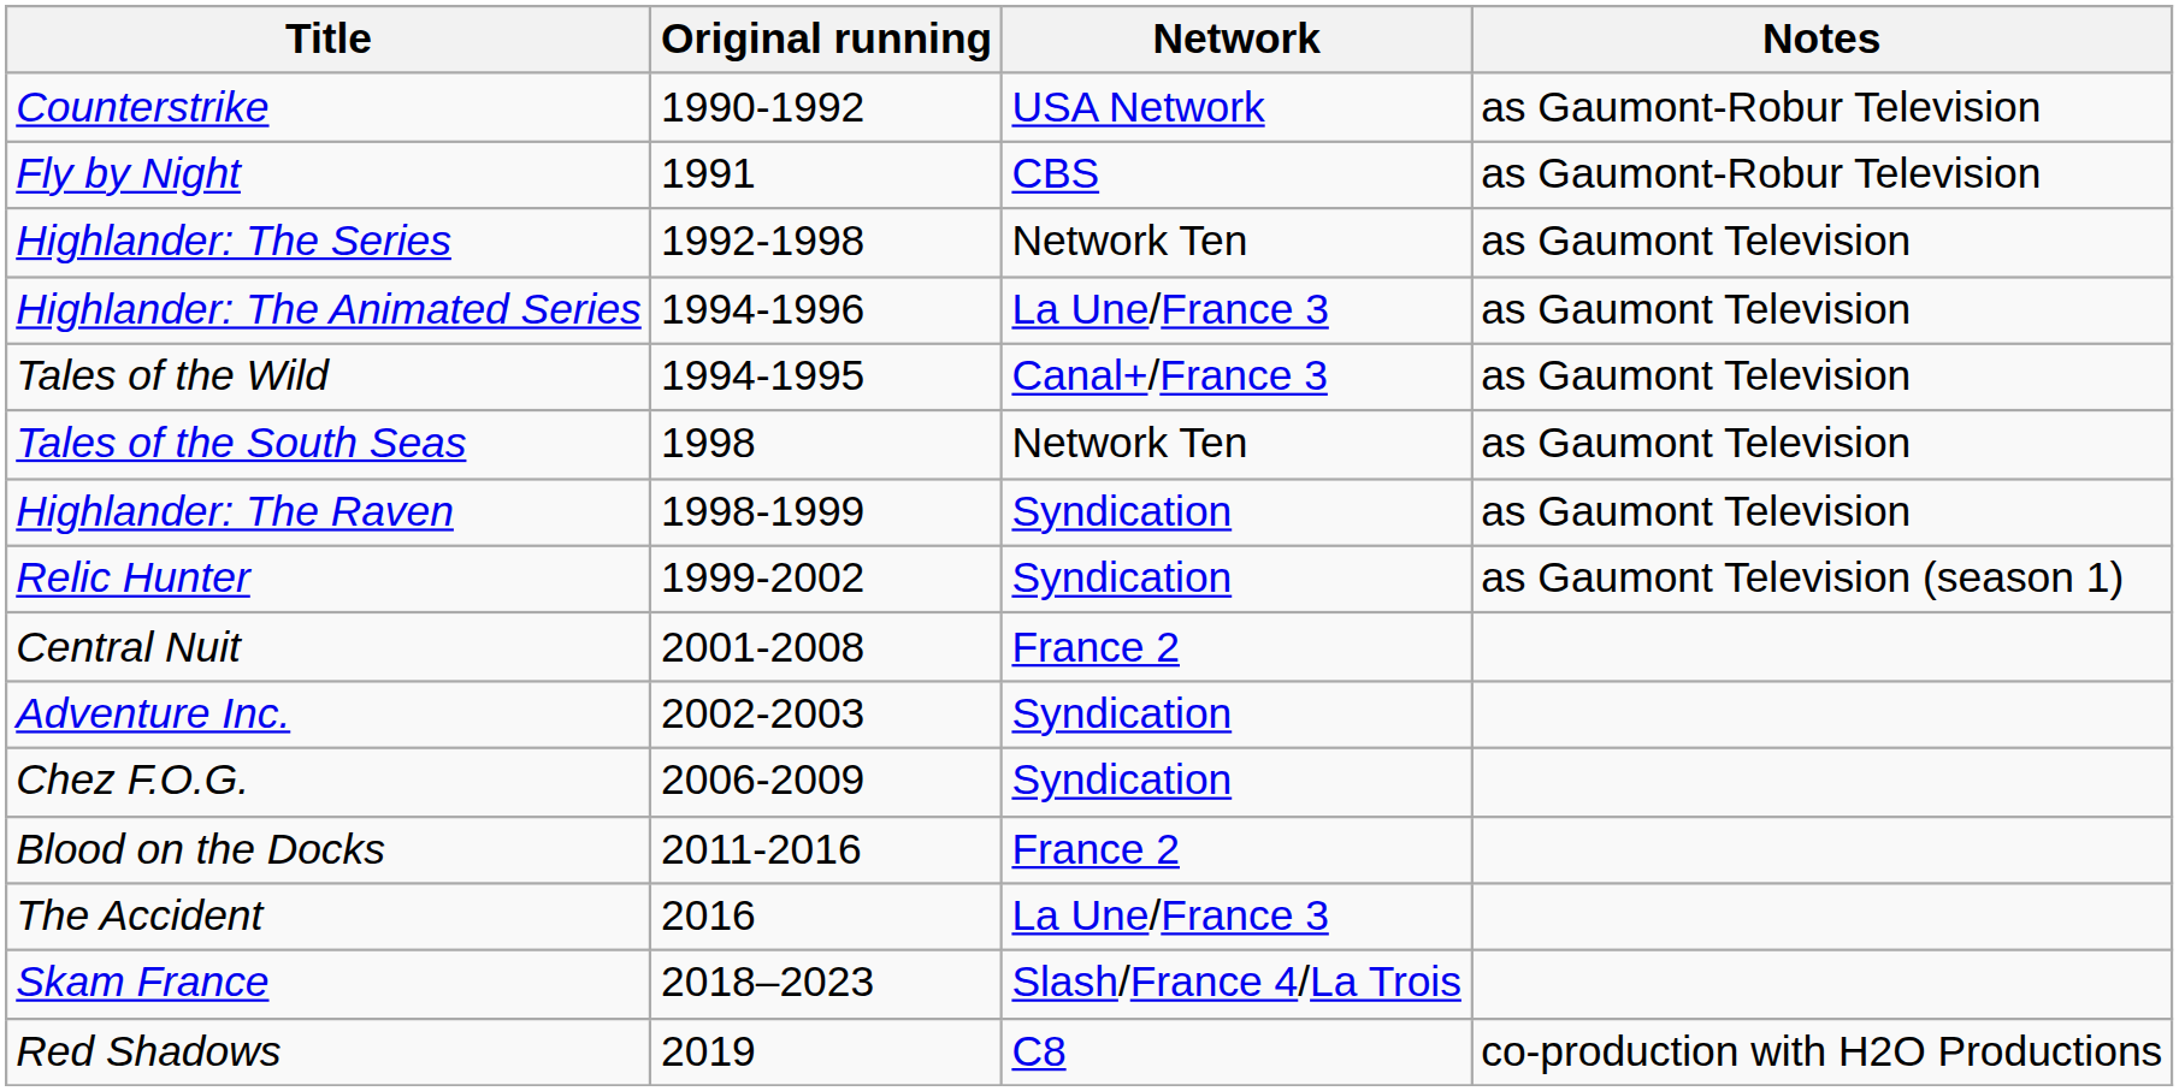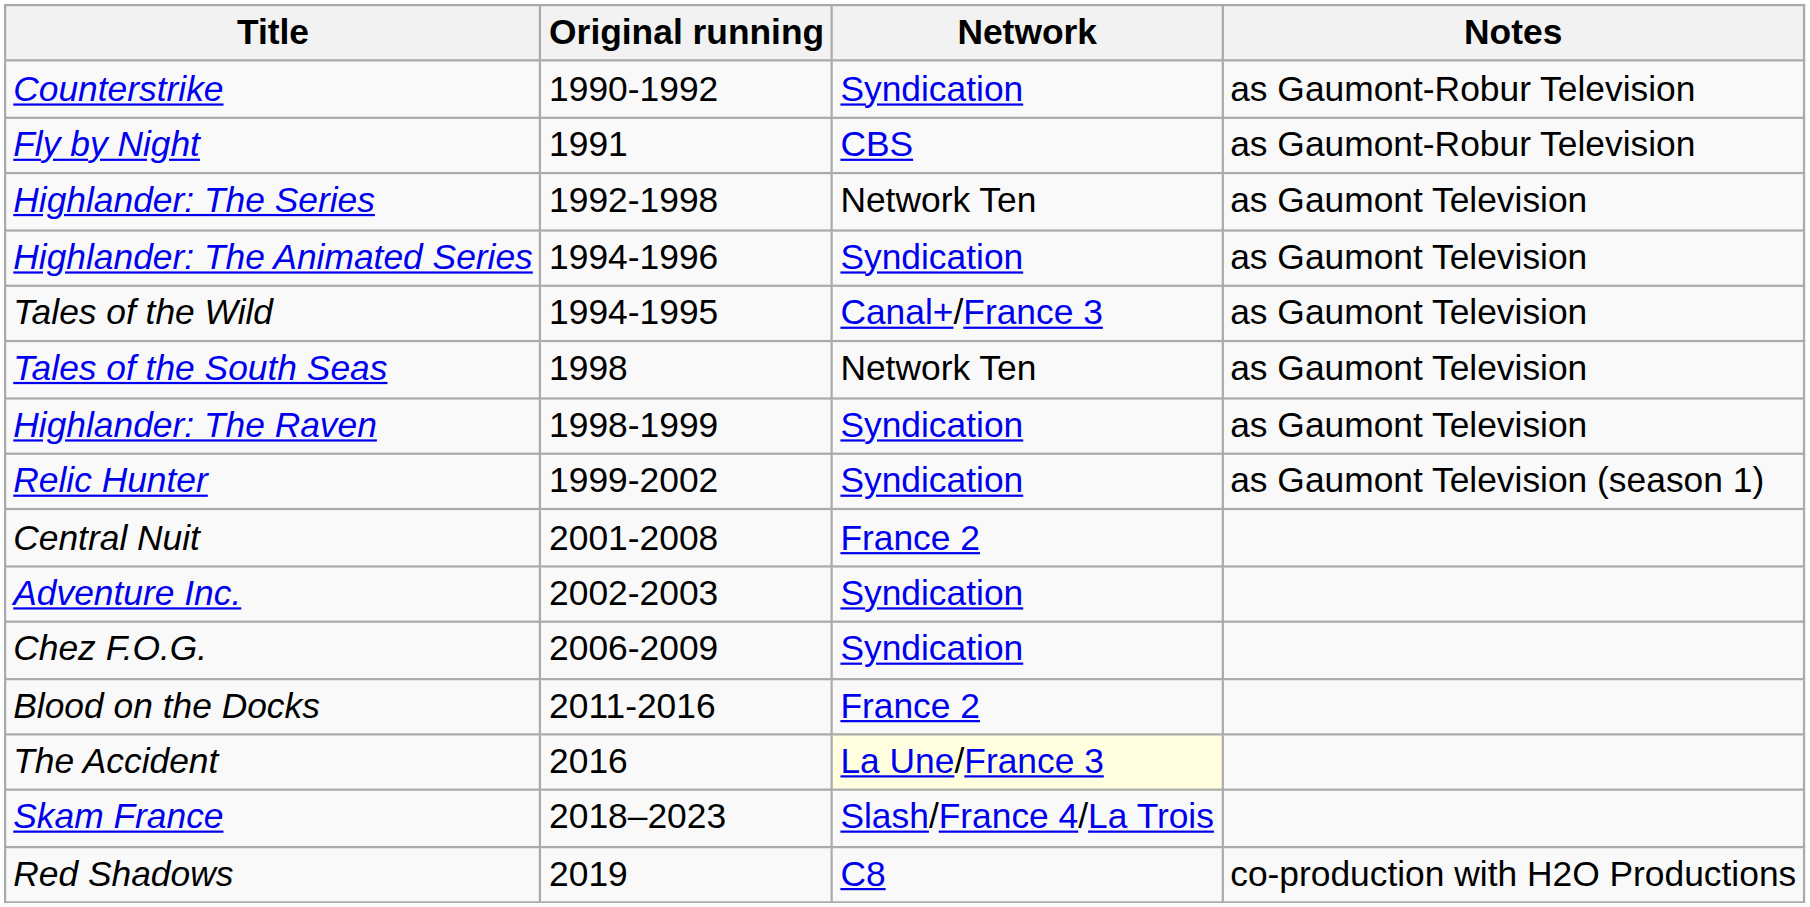Counterstrike | Network: USA Network -> Syndication
Highlander: The Animated Series | Network: La Une/France 3 -> Syndication
The Accident | Network: no background -> lightyellow background
